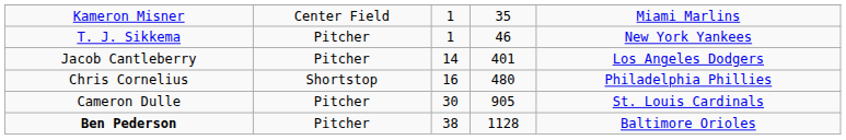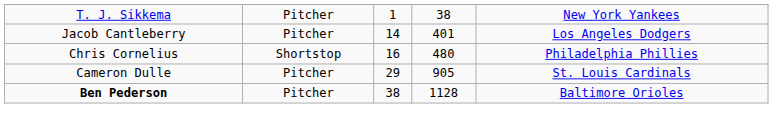- row: Kameron Misner | Center Field | 1 | 35 | Miami Marlins
T. J. Sikkema | column 4: 46 -> 38
Cameron Dulle | column 3: 30 -> 29
